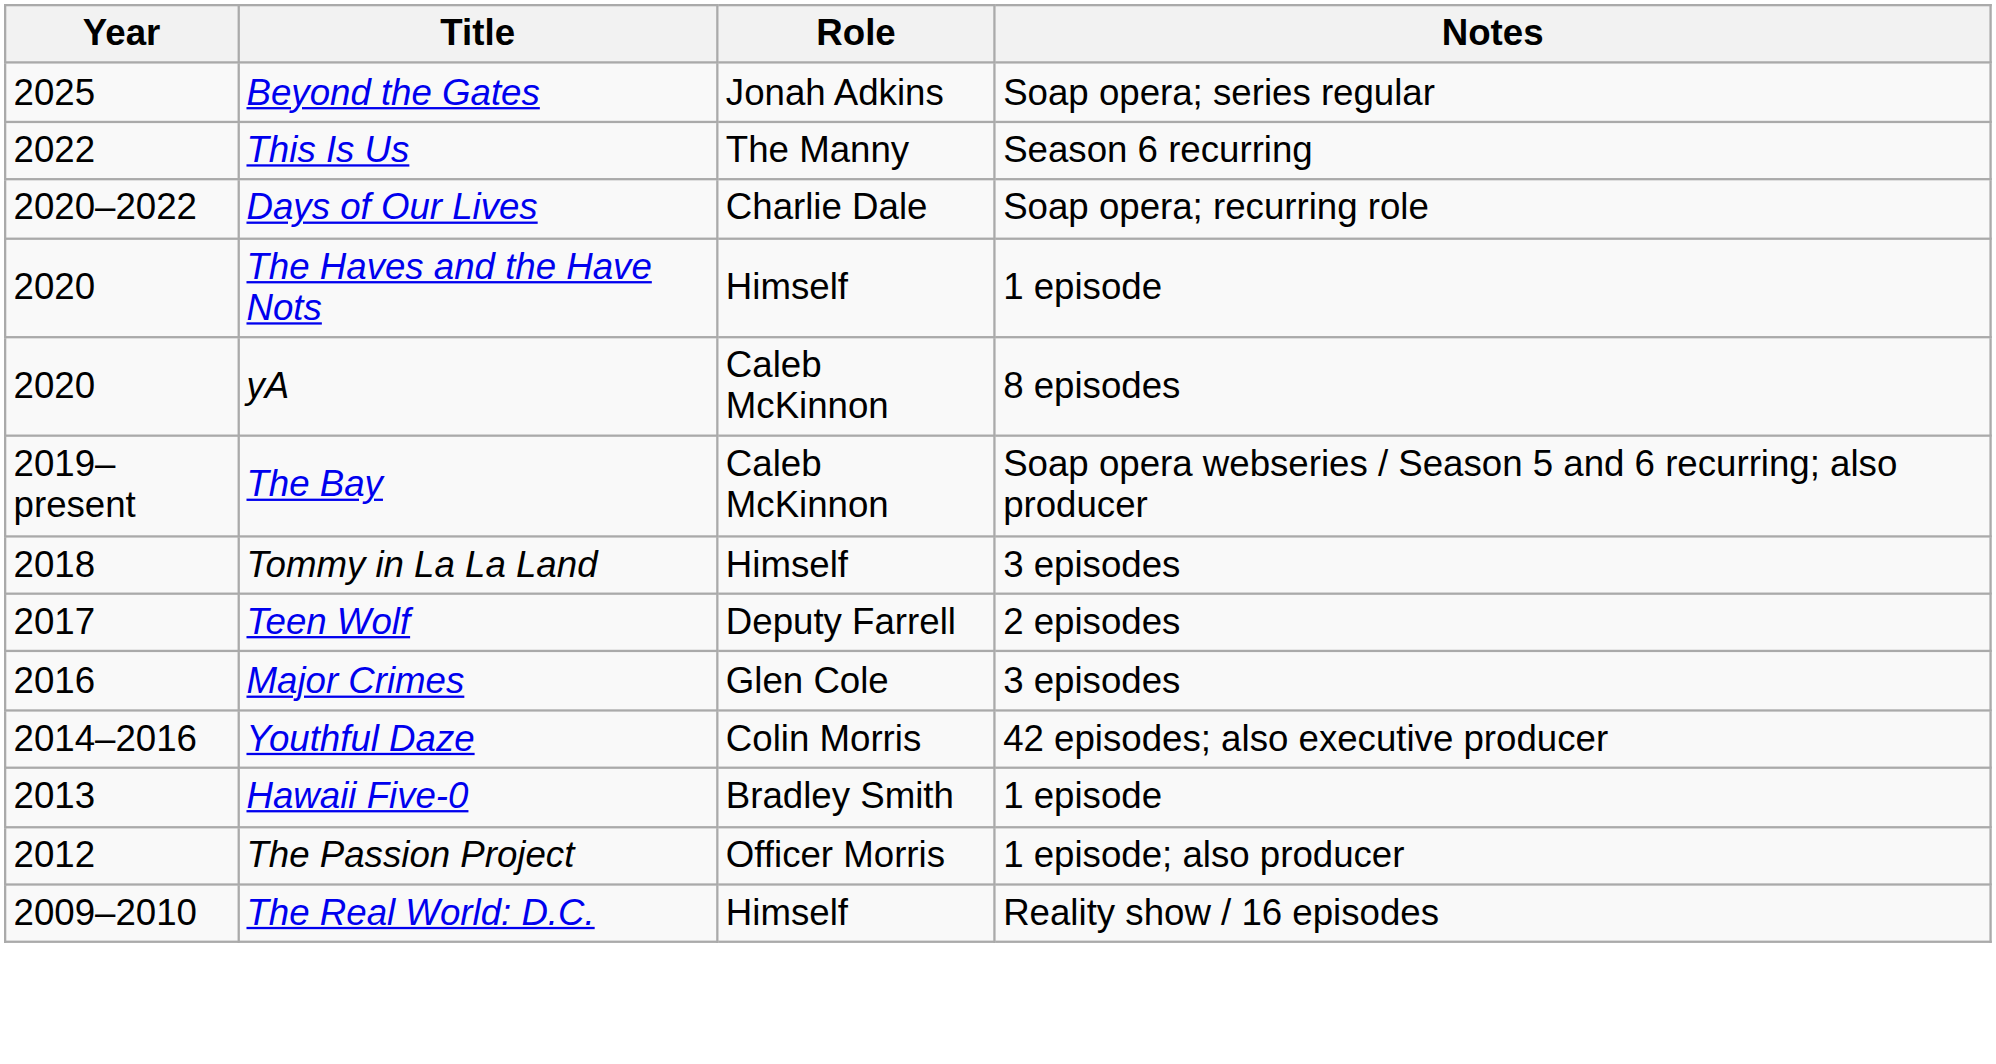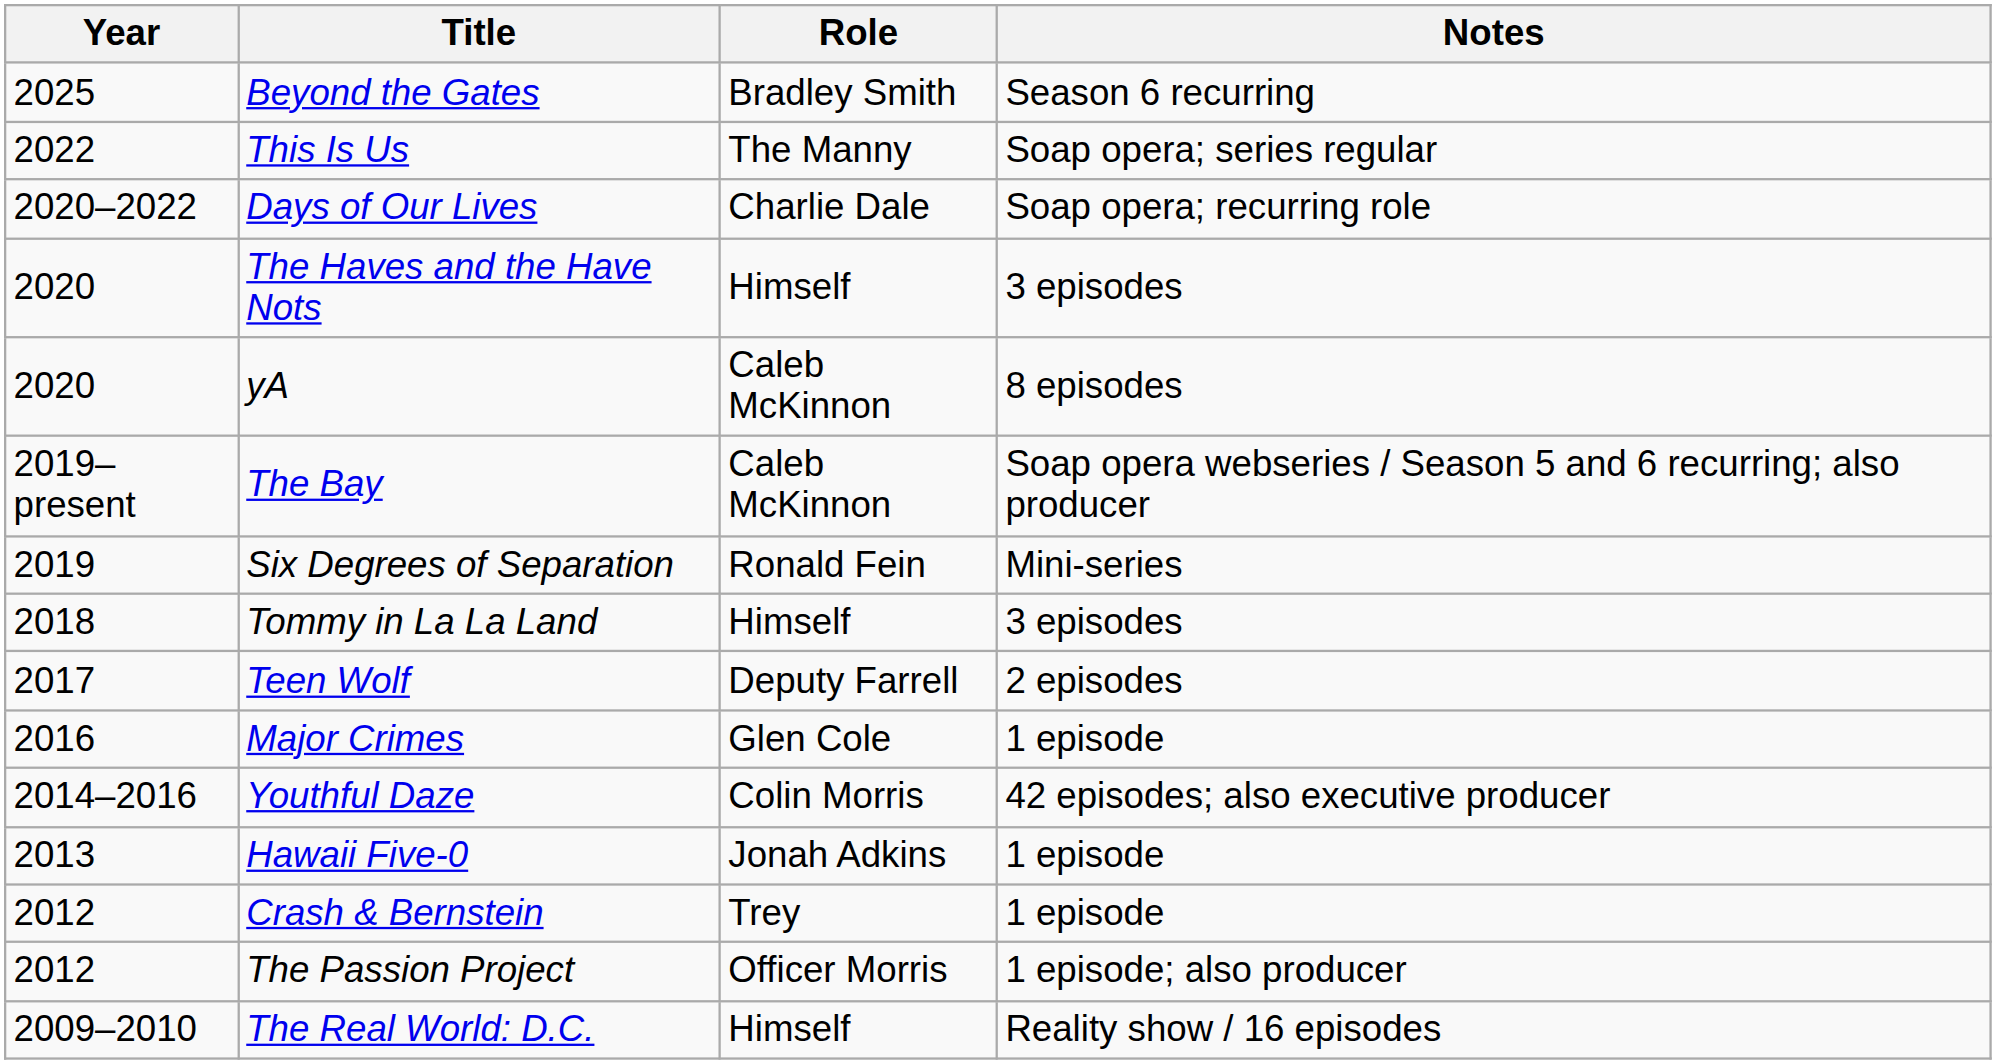Beyond the Gates | Role: Jonah Adkins -> Bradley Smith
Beyond the Gates | Notes: Soap opera; series regular -> Season 6 recurring
This Is Us | Notes: Season 6 recurring -> Soap opera; series regular
The Haves and the Have Nots | Notes: 1 episode -> 3 episodes
+ row: 2019 | Six Degrees of Separation | Ronald Fein | Mini-series
Major Crimes | Notes: 3 episodes -> 1 episode
Hawaii Five-0 | Role: Bradley Smith -> Jonah Adkins
+ row: 2012 | Crash & Bernstein | Trey | 1 episode
